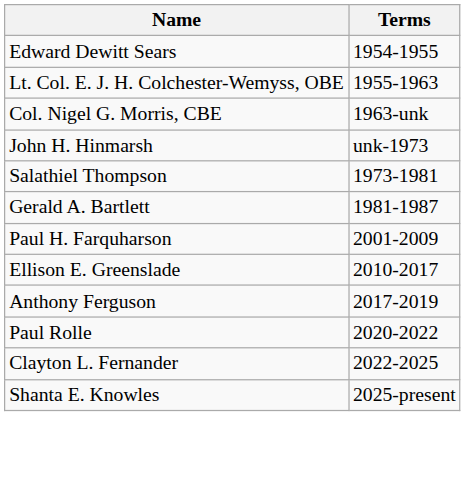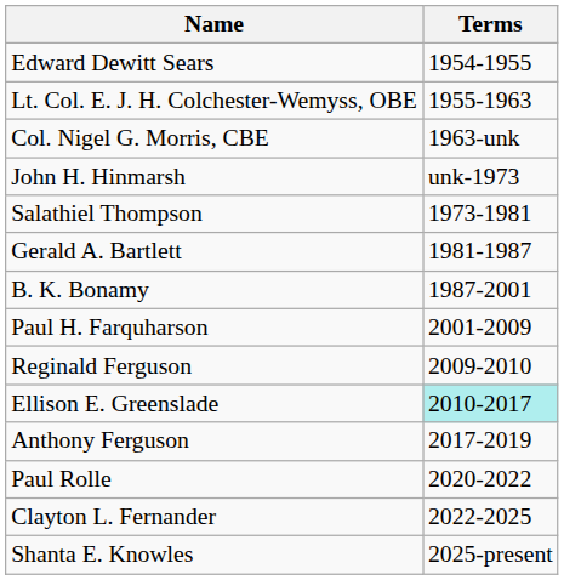+ row: B. K. Bonamy | 1987-2001
+ row: Reginald Ferguson | 2009-2010
Ellison E. Greenslade | Terms: no background -> paleturquoise background
